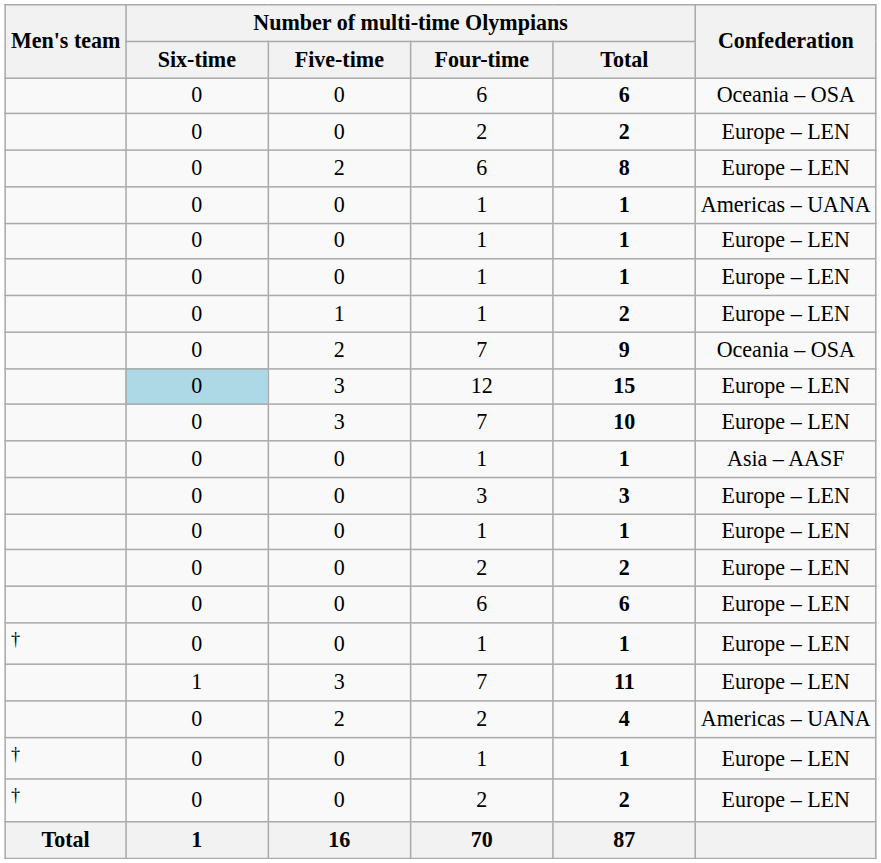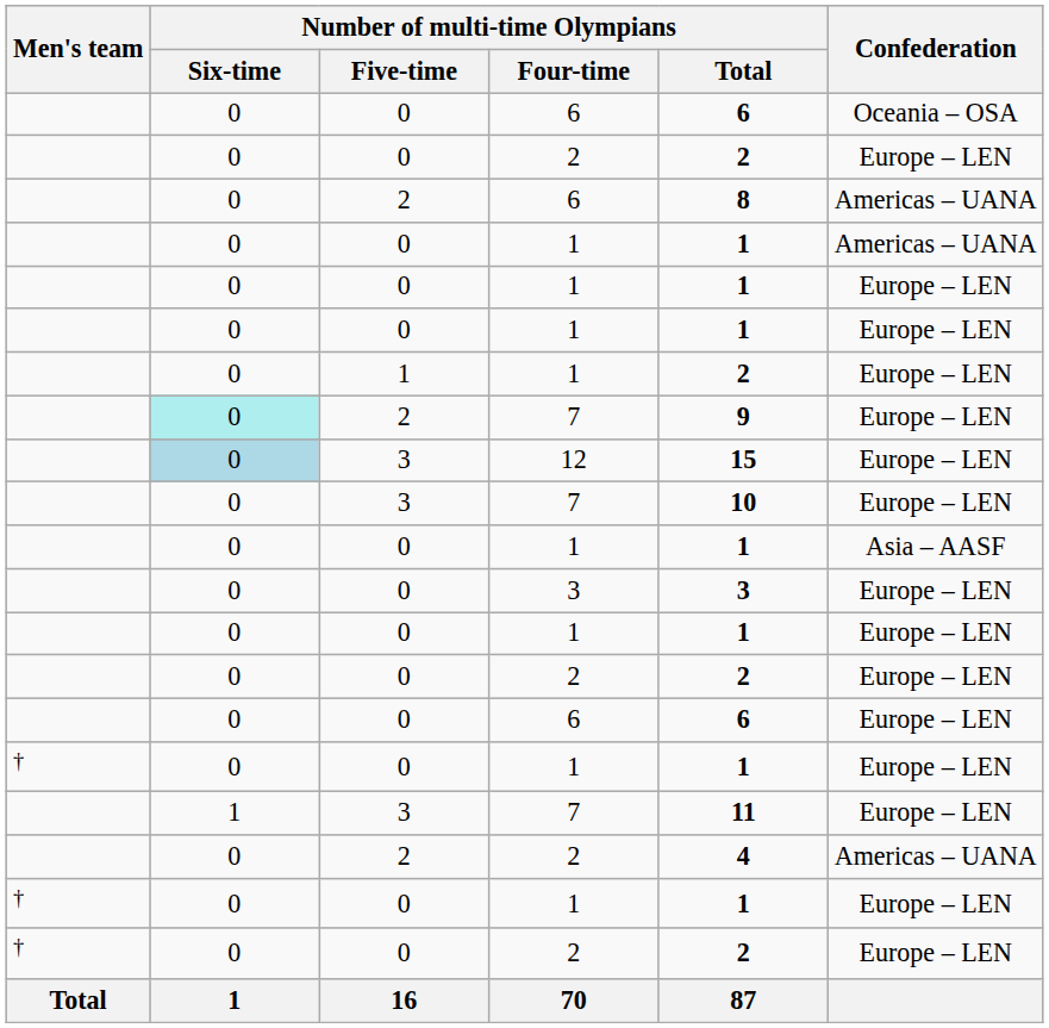2 / 6 | Confederation: Europe – LEN -> Americas – UANA
2 / 7 | Number of multi-time Olympians / Six-time: no background -> paleturquoise background
2 / 7 | Confederation: Oceania – OSA -> Europe – LEN
